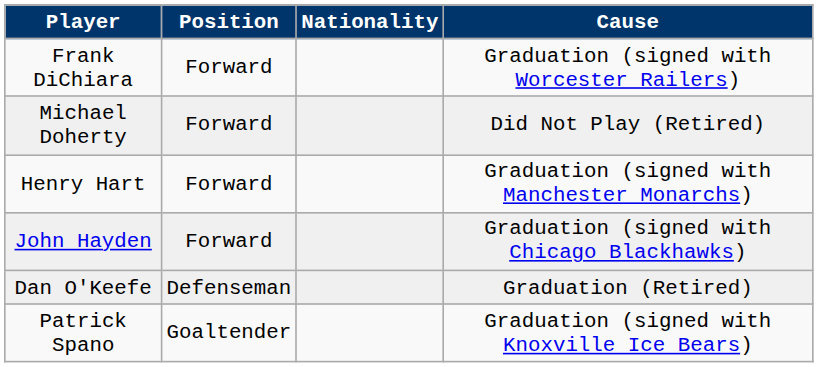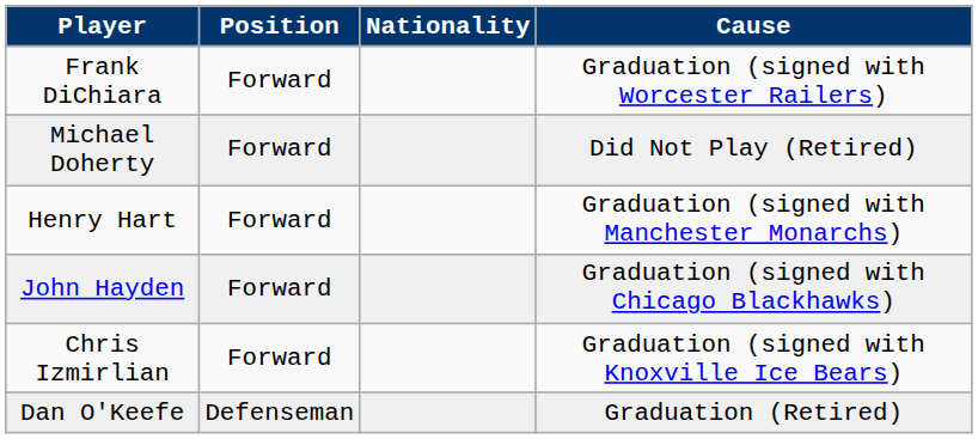+ row: Chris Izmirlian | Forward | Graduation (signed with Knoxville Ice Bears)
- row: Patrick Spano | Goaltender | Graduation (signed with Knoxville Ice Bears)
